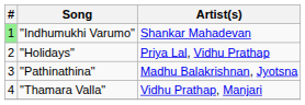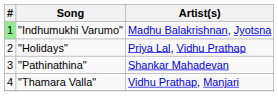"Indhumukhi Varumo" | Artist(s): Shankar Mahadevan -> Madhu Balakrishnan, Jyotsna
"Pathinathina" | Artist(s): Madhu Balakrishnan, Jyotsna -> Shankar Mahadevan
